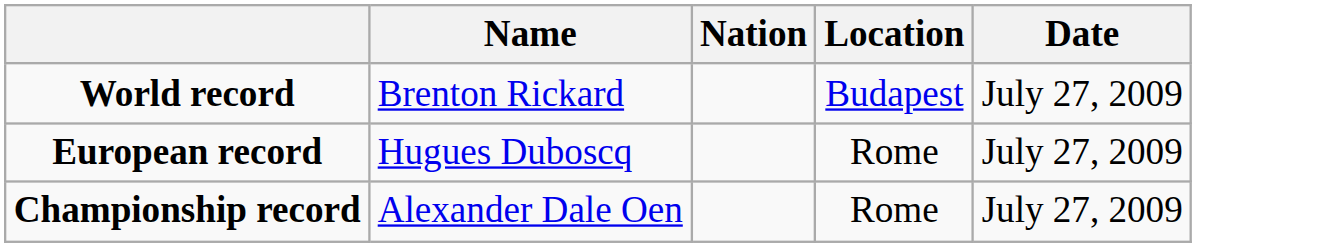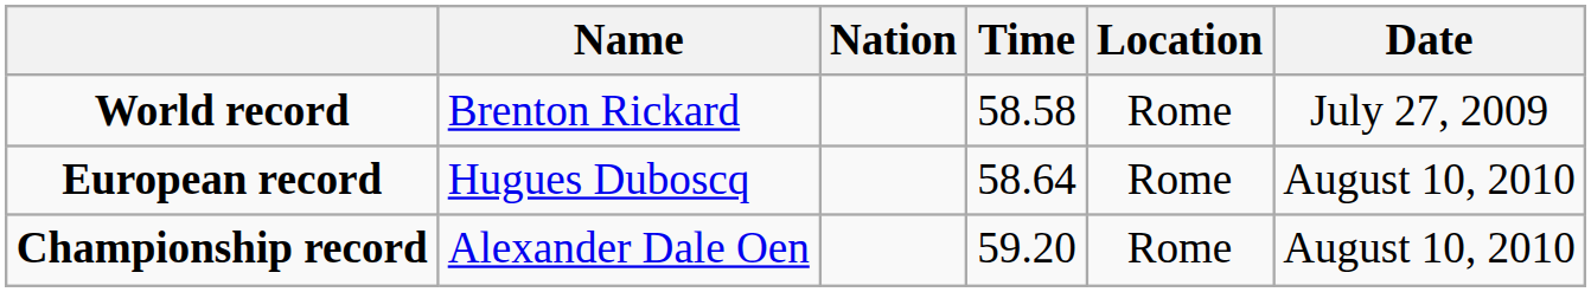+ column: Time | 58.58 | 58.64 | 59.20
World record | Location: Budapest -> Rome
European record | Date: July 27, 2009 -> August 10, 2010
Championship record | Date: July 27, 2009 -> August 10, 2010
